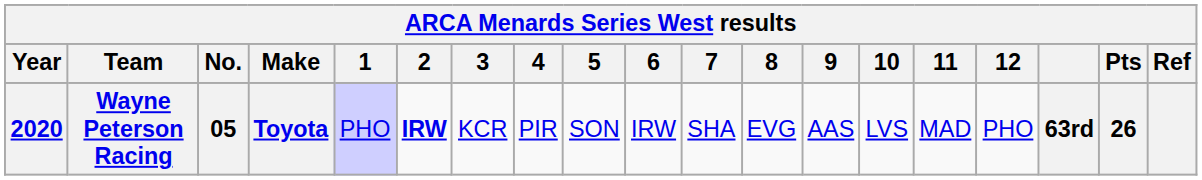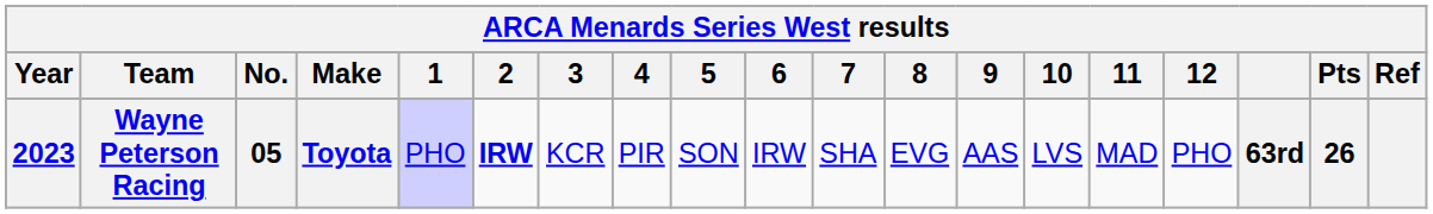Wayne Peterson Racing | Year: 2020 -> 2023
